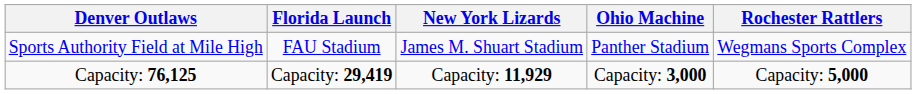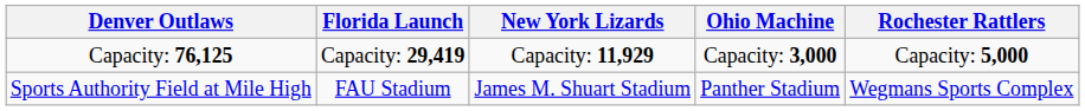rows swapped: Sports Authority Field at Mile High <-> Capacity: 76,125
